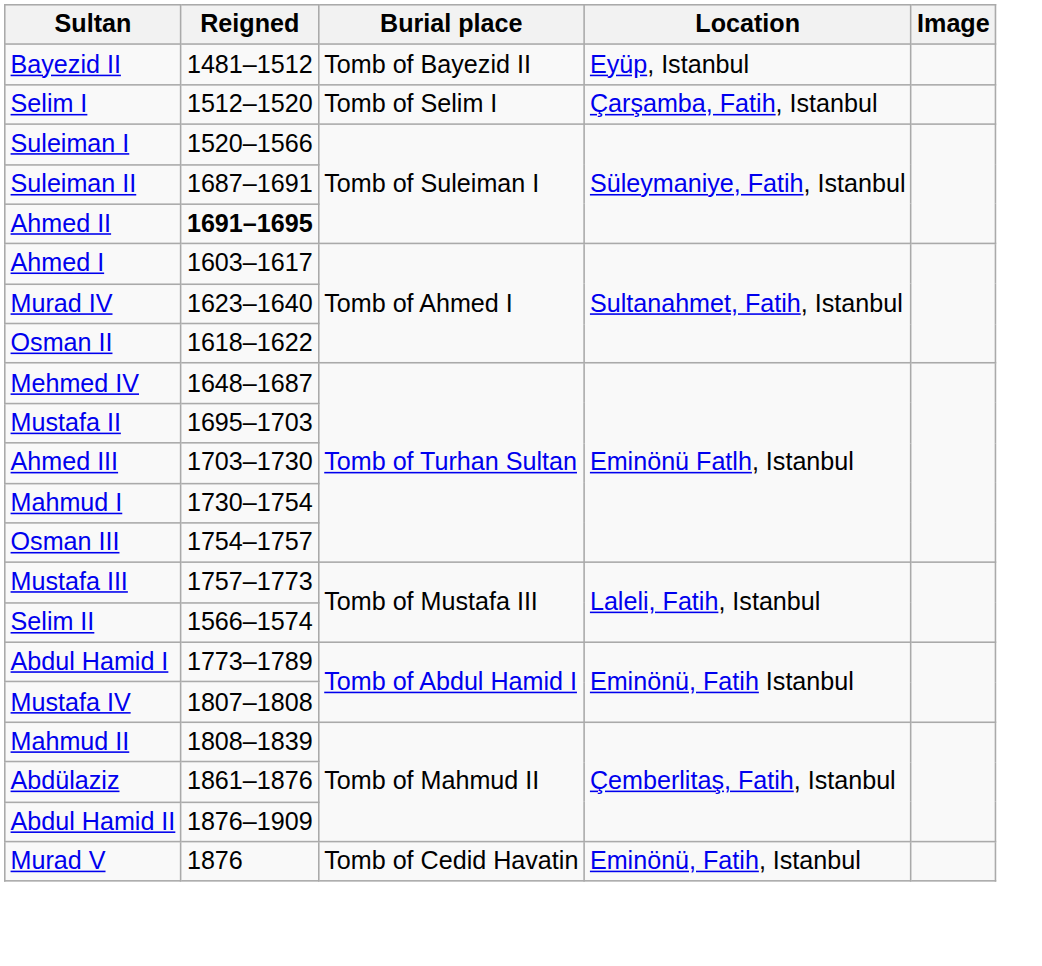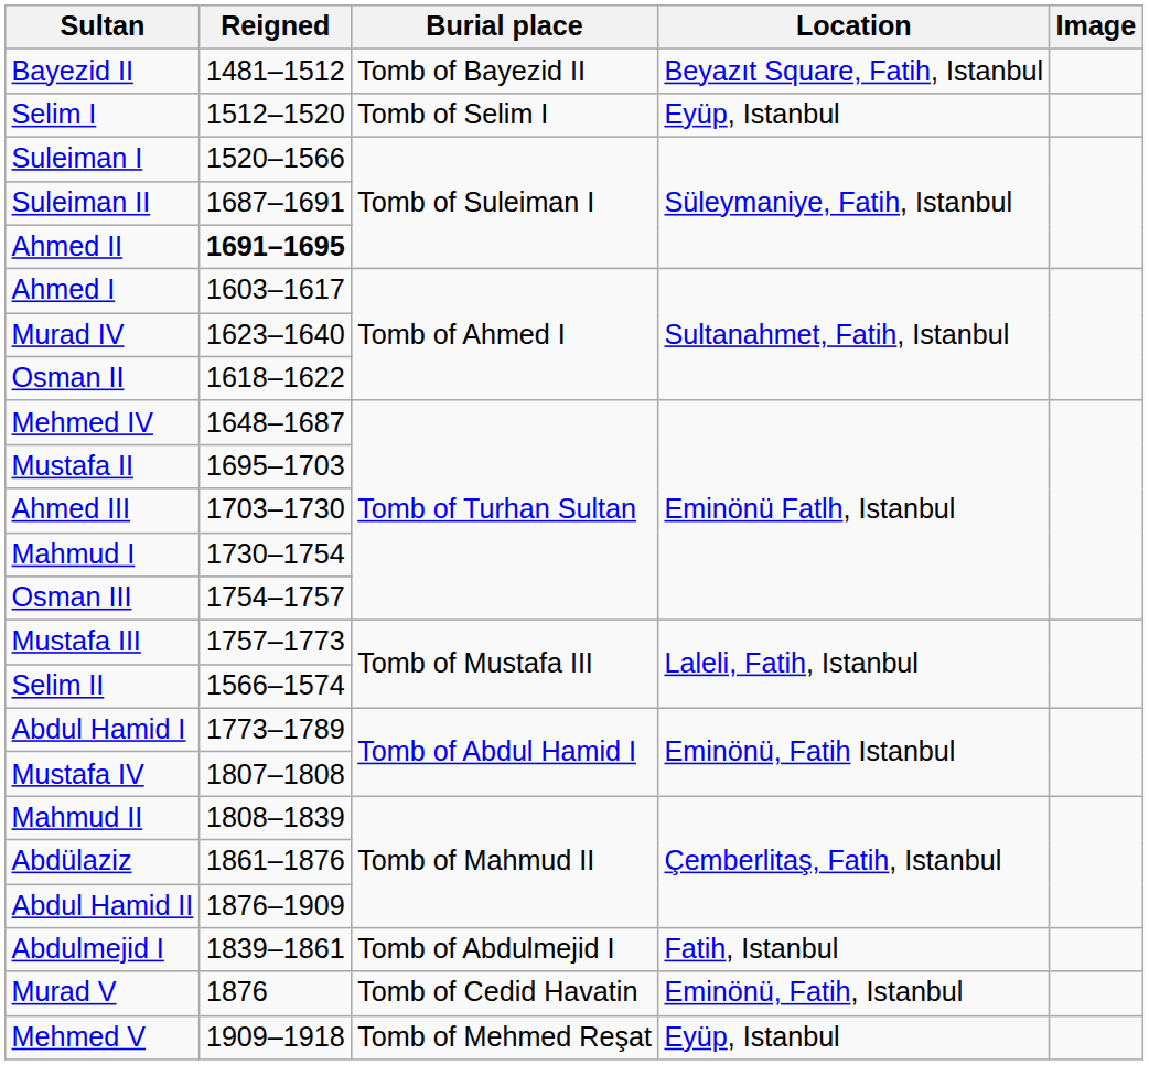Bayezid II | Location: Eyüp, Istanbul -> Beyazıt Square, Fatih, Istanbul
Selim I | Location: Çarşamba, Fatih, Istanbul -> Eyüp, Istanbul
+ row: Abdulmejid I | 1839–1861 | Tomb of Abdulmejid I | Fatih, Istanbul
+ row: Mehmed V | 1909–1918 | Tomb of Mehmed Reşat | Eyüp, Istanbul
